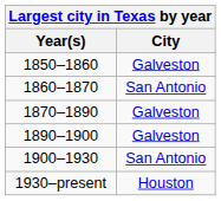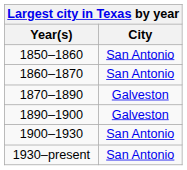1850–1860 | City: Galveston -> San Antonio
1930–present | City: Houston -> San Antonio
